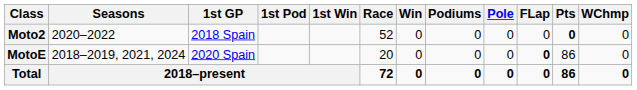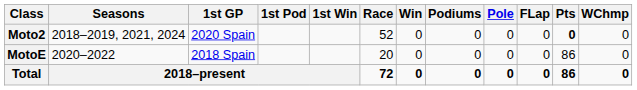Moto2 | Seasons: 2020–2022 -> 2018–2019, 2021, 2024
Moto2 | 1st GP: 2018 Spain -> 2020 Spain
MotoE | Seasons: 2018–2019, 2021, 2024 -> 2020–2022
MotoE | 1st GP: 2020 Spain -> 2018 Spain
MotoE | FLap: bold -> normal
